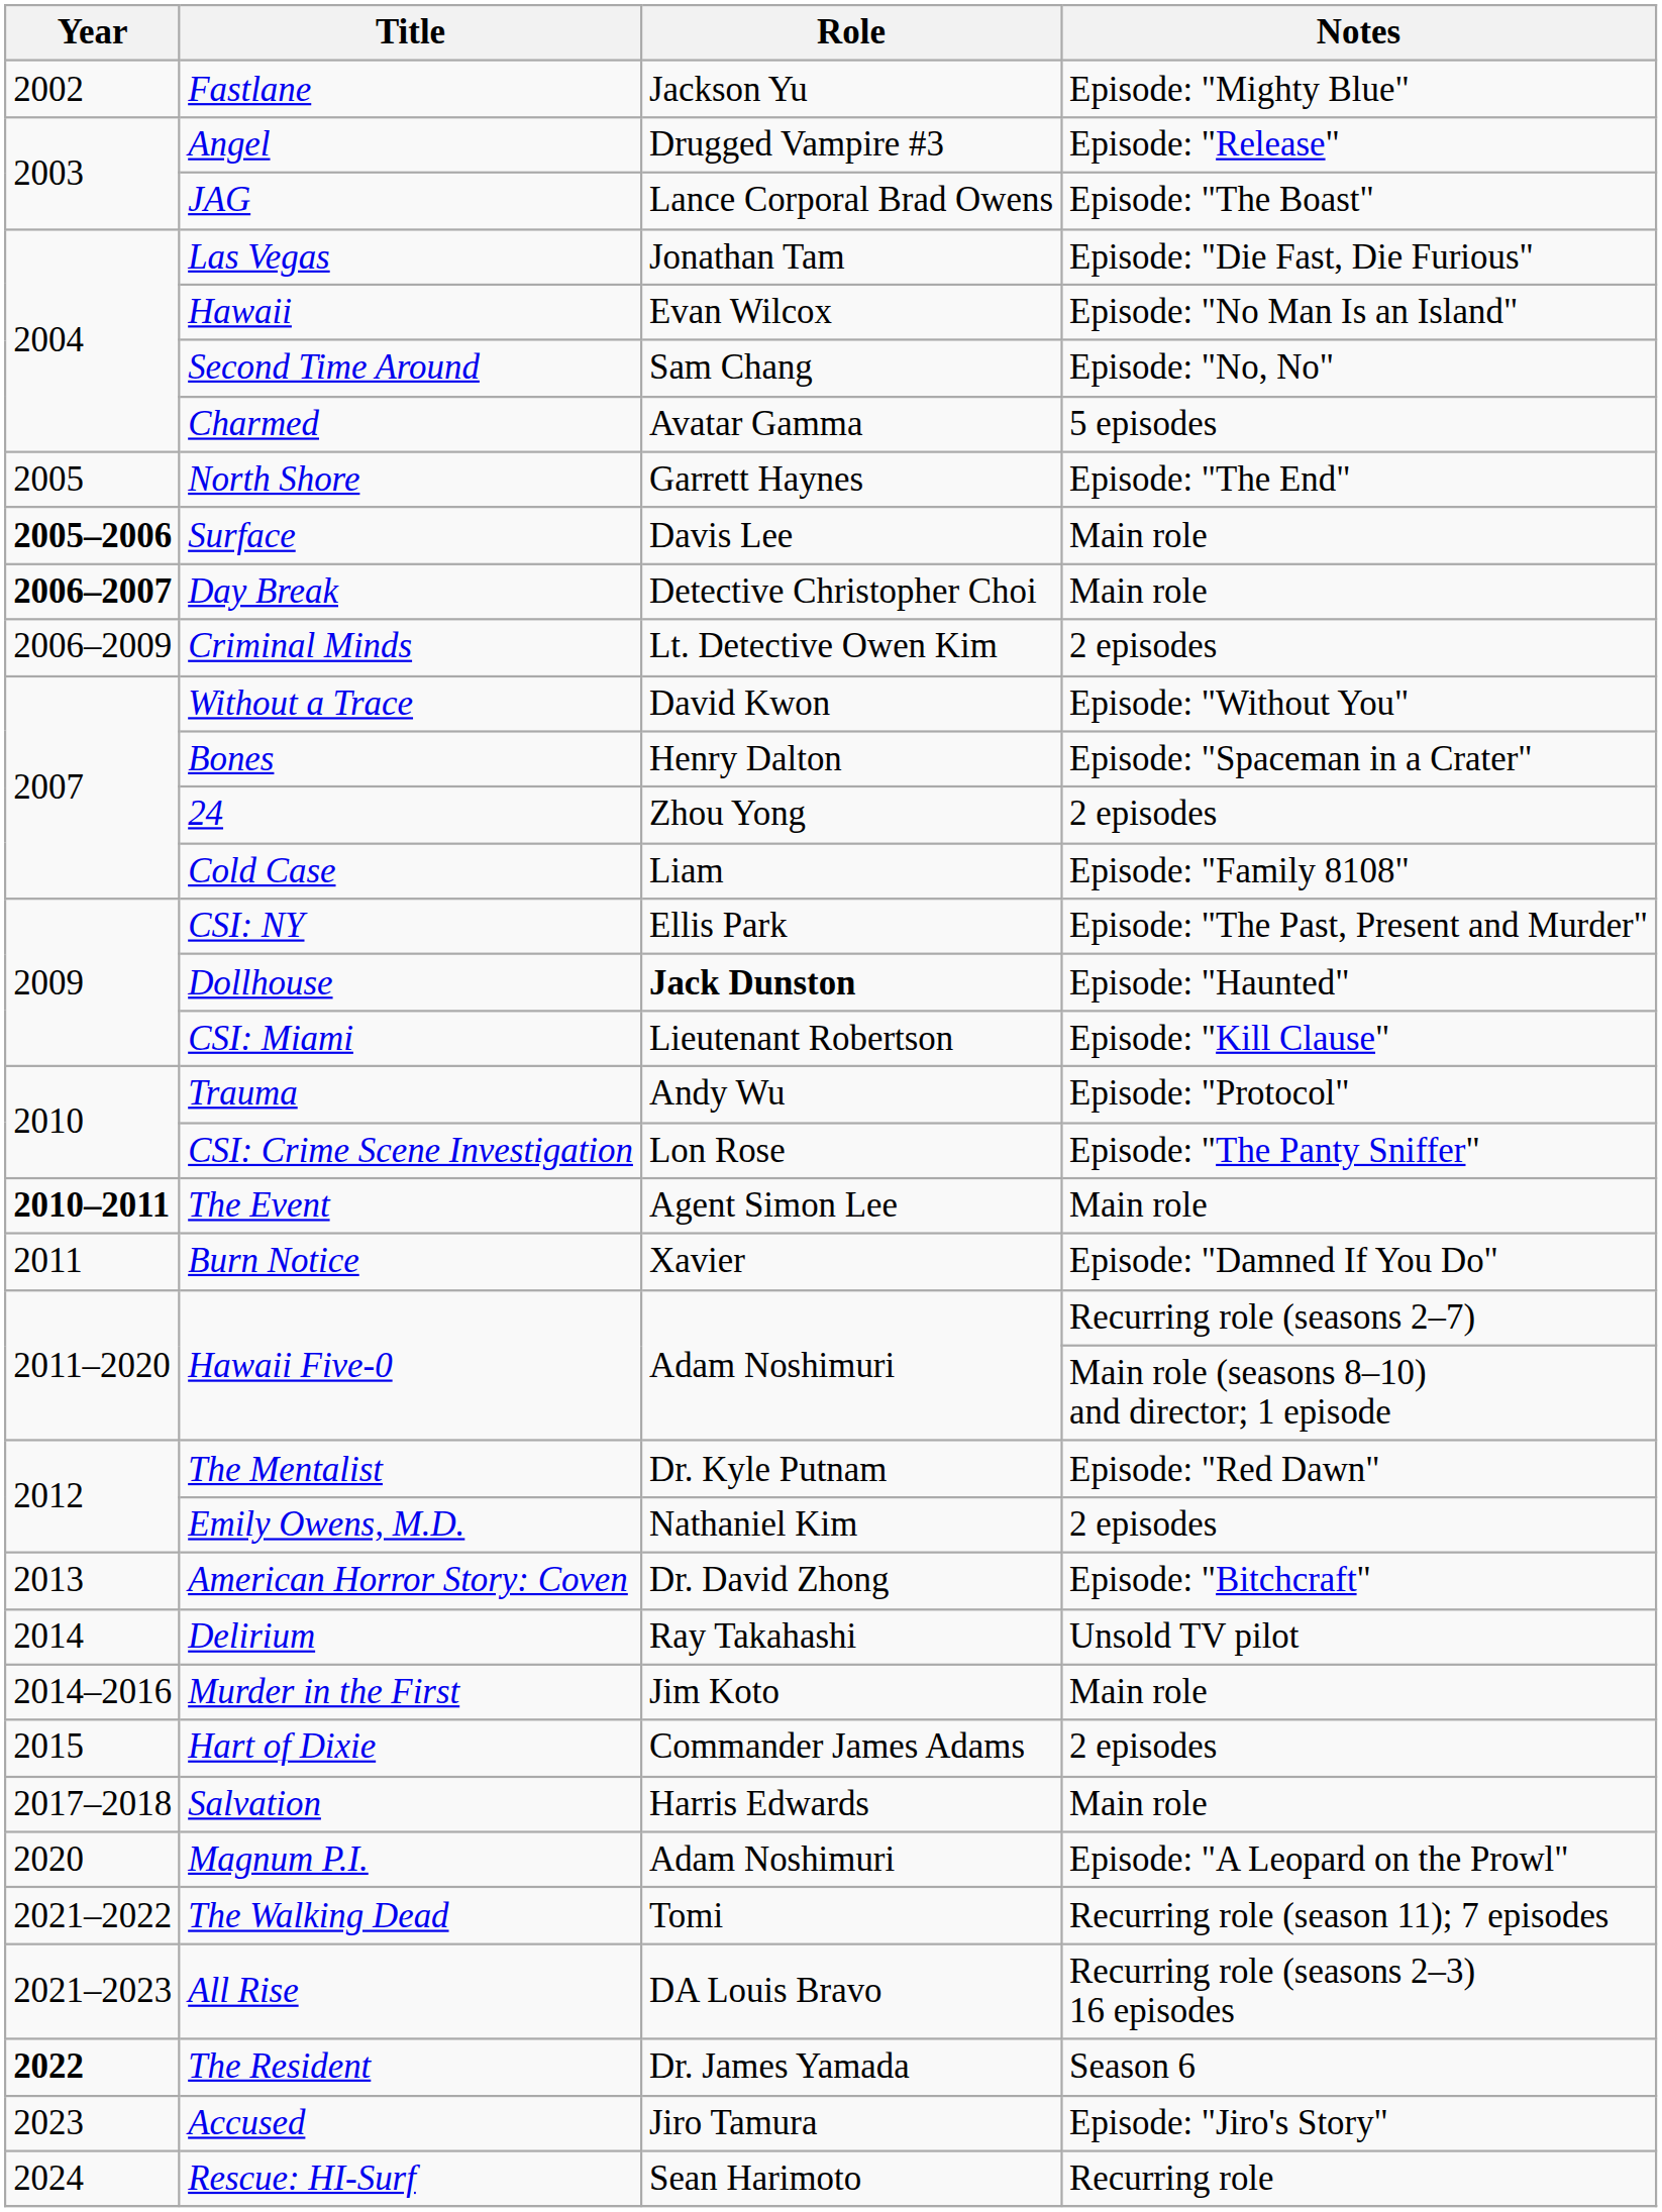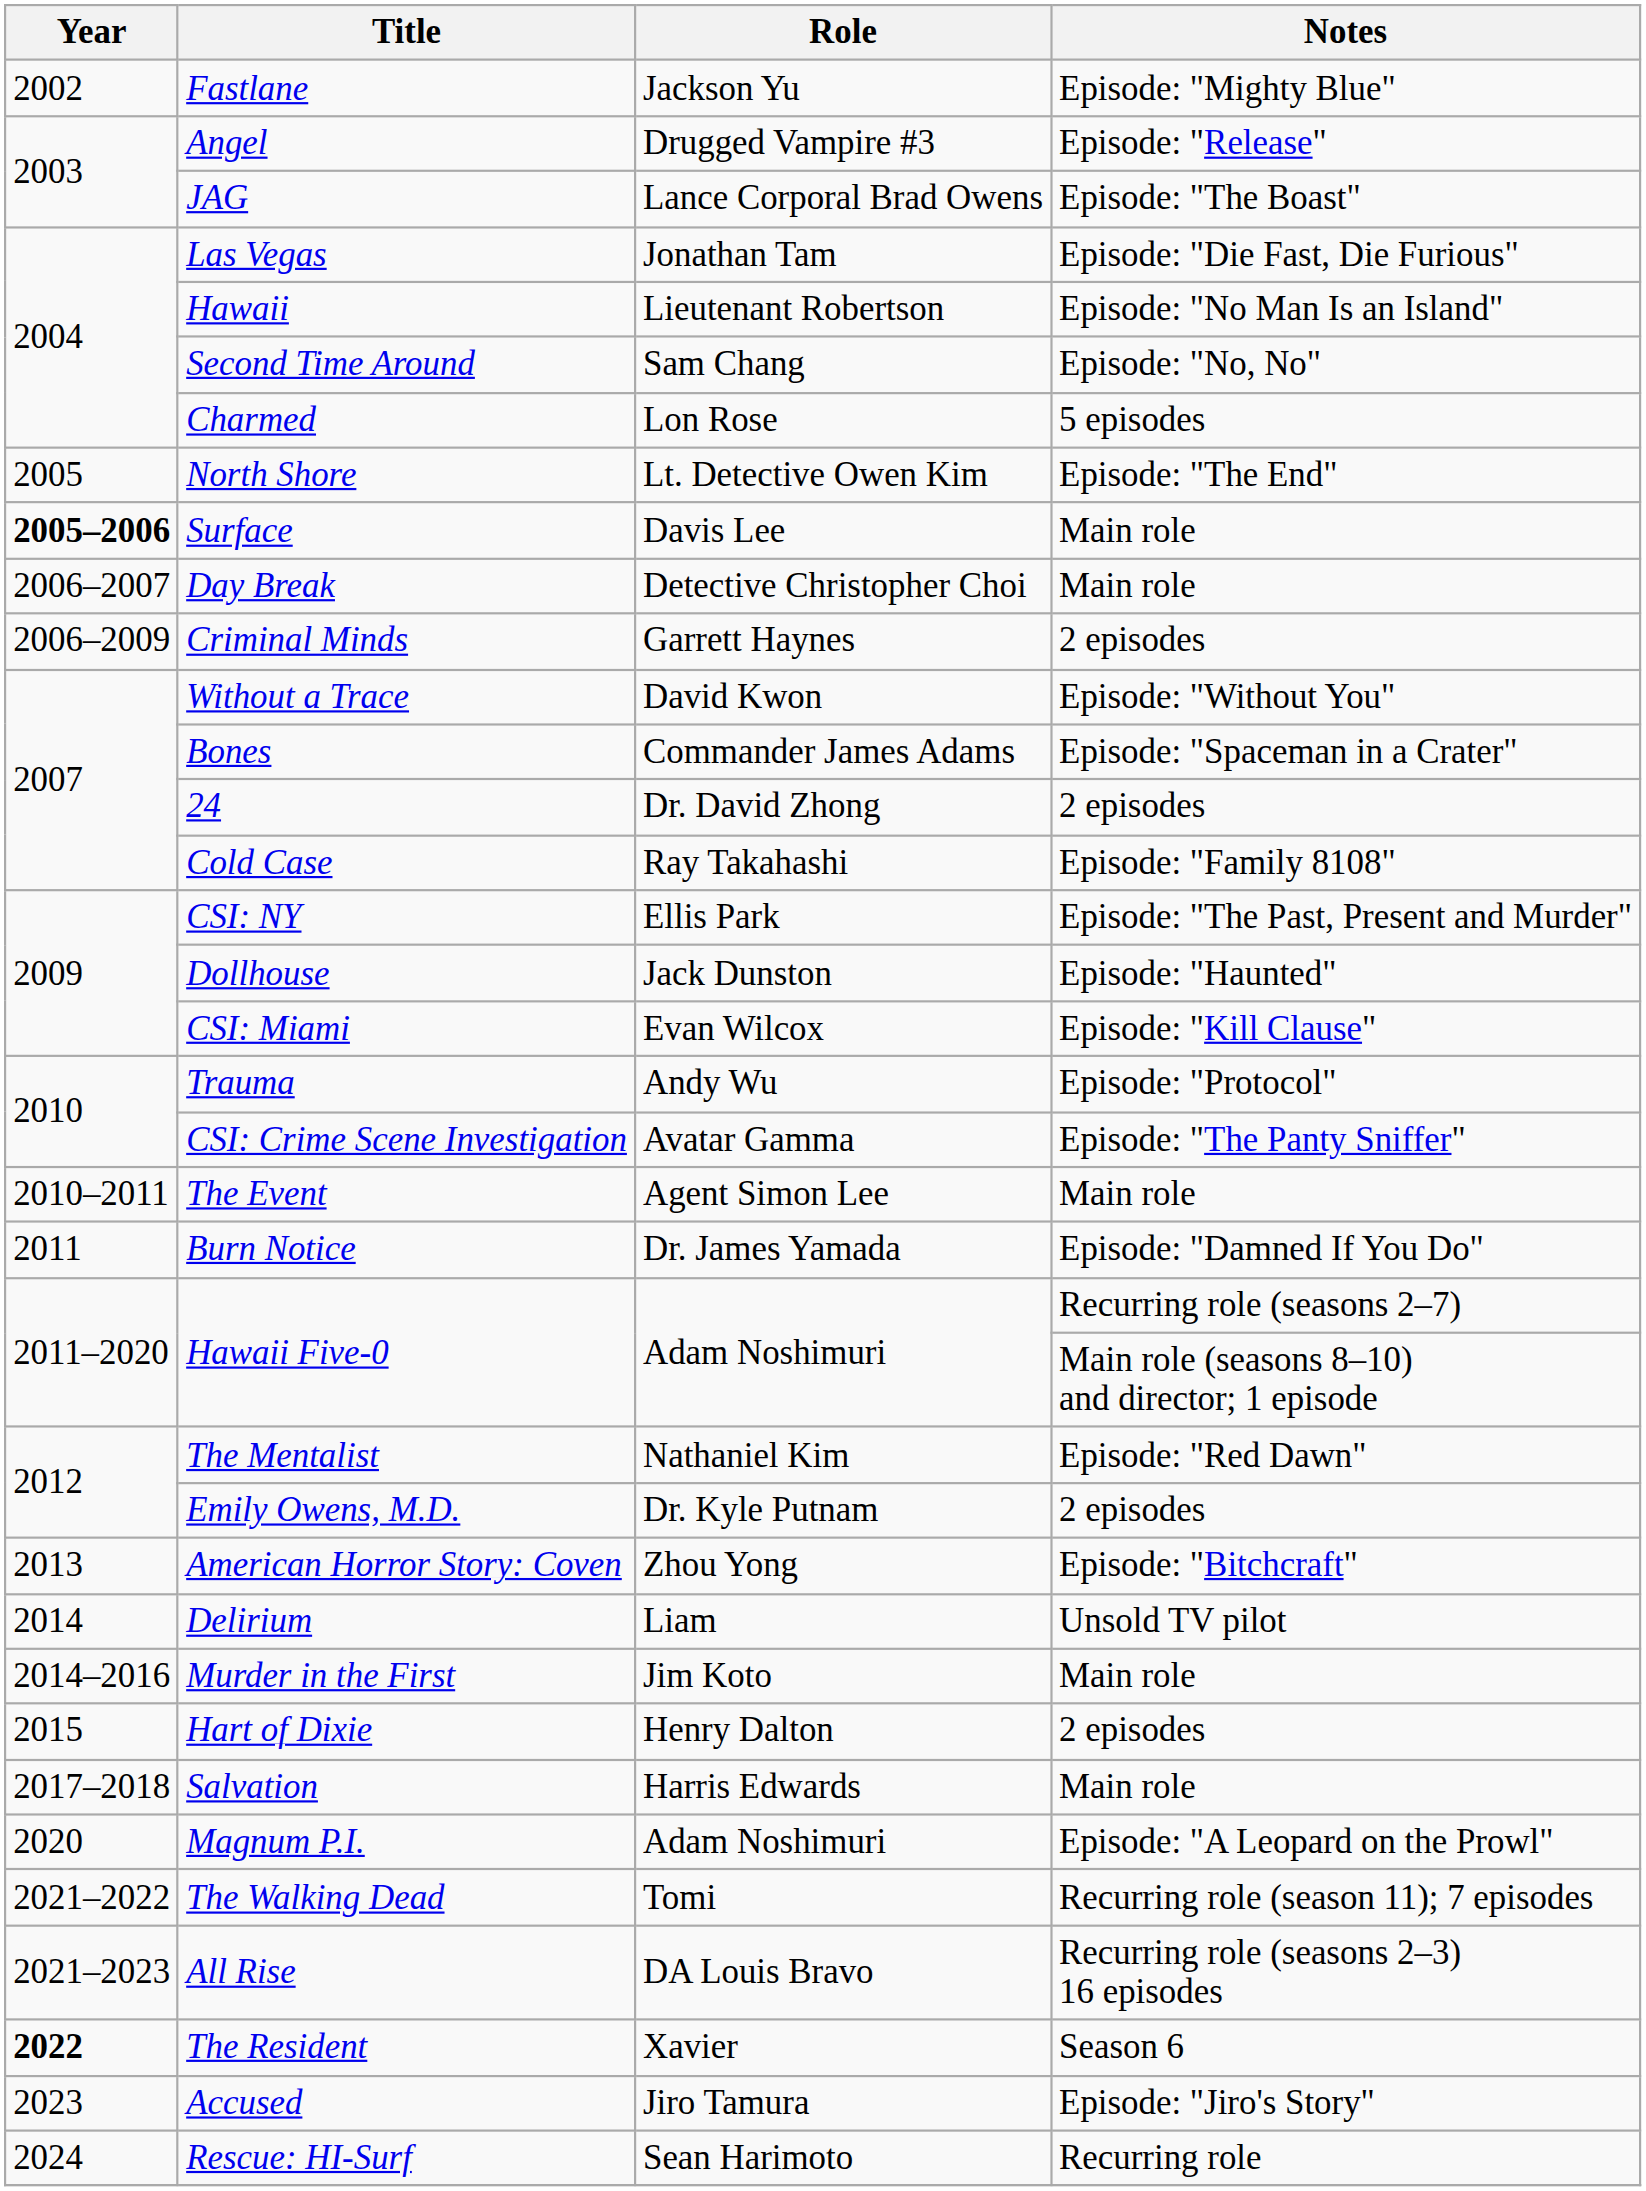Hawaii | Role: Evan Wilcox -> Lieutenant Robertson
Charmed | Role: Avatar Gamma -> Lon Rose
North Shore | Role: Garrett Haynes -> Lt. Detective Owen Kim
Day Break | Year: bold -> normal
Criminal Minds | Role: Lt. Detective Owen Kim -> Garrett Haynes
Bones | Role: Henry Dalton -> Commander James Adams
24 | Role: Zhou Yong -> Dr. David Zhong
Cold Case | Role: Liam -> Ray Takahashi
Dollhouse | Role: bold -> normal
CSI: Miami | Role: Lieutenant Robertson -> Evan Wilcox
CSI: Crime Scene Investigation | Role: Lon Rose -> Avatar Gamma
The Event | Year: bold -> normal
Burn Notice | Role: Xavier -> Dr. James Yamada
The Mentalist | Role: Dr. Kyle Putnam -> Nathaniel Kim
Emily Owens, M.D. | Role: Nathaniel Kim -> Dr. Kyle Putnam
American Horror Story: Coven | Role: Dr. David Zhong -> Zhou Yong
Delirium | Role: Ray Takahashi -> Liam
Hart of Dixie | Role: Commander James Adams -> Henry Dalton
The Resident | Role: Dr. James Yamada -> Xavier
